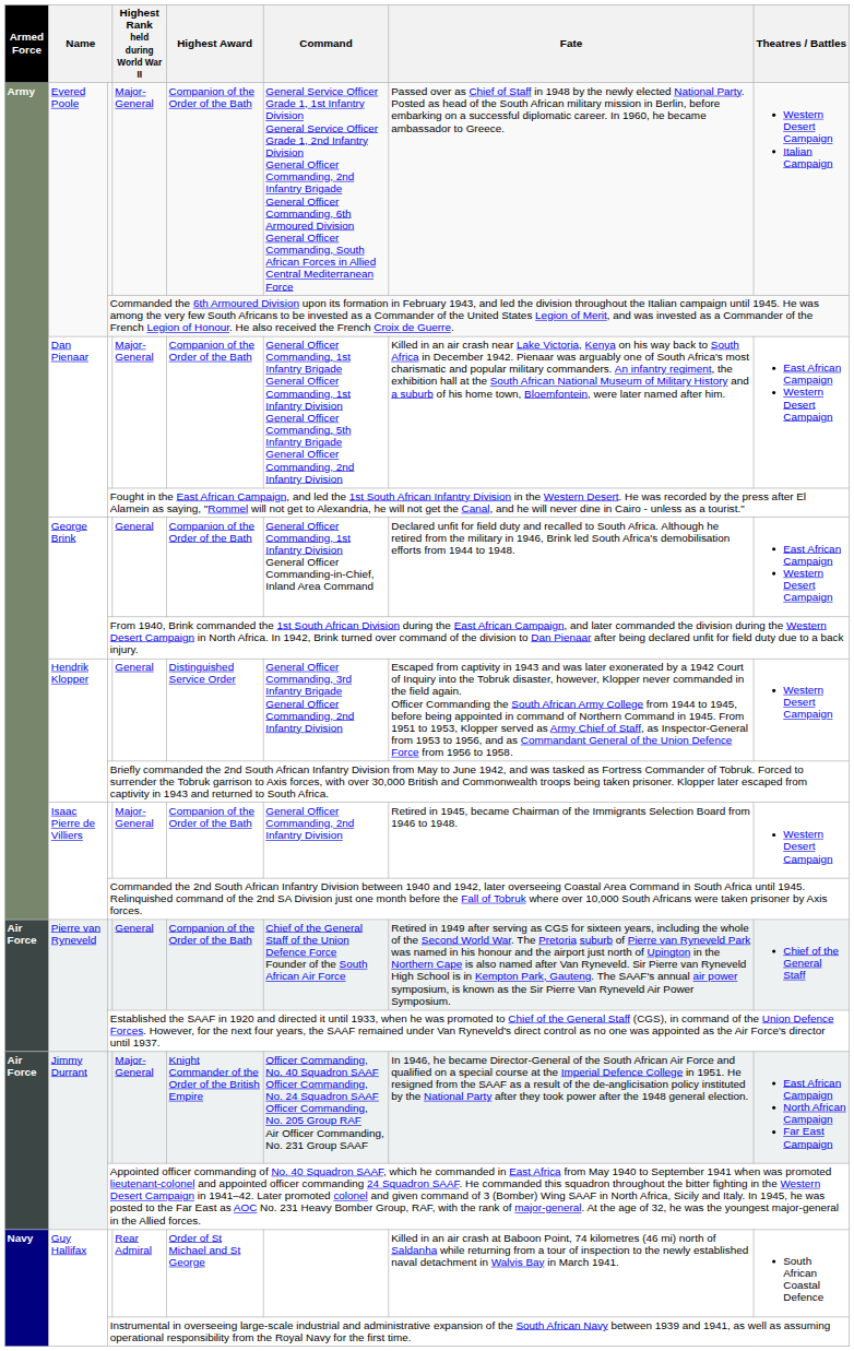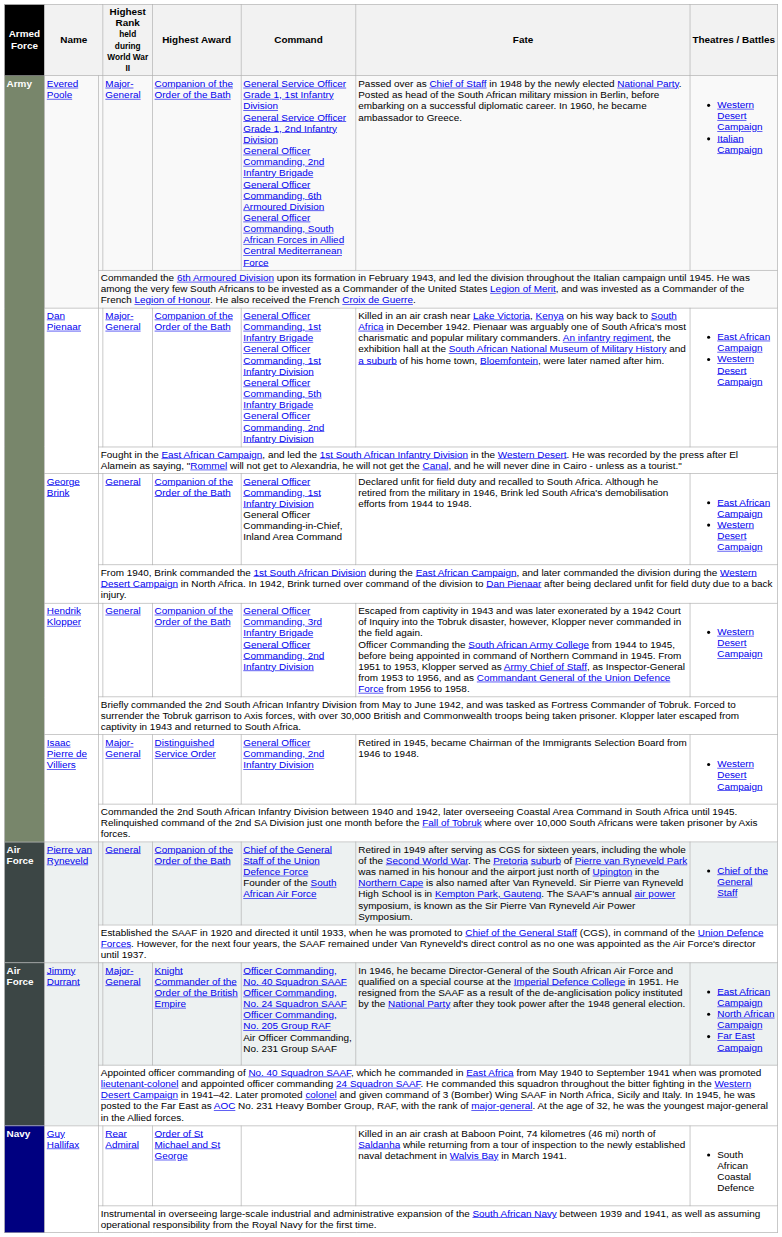Hendrik Klopper / General | Highest Award: Distinguished Service Order -> Companion of the Order of the Bath
Isaac Pierre de Villiers / Major-General | Highest Award: Companion of the Order of the Bath -> Distinguished Service Order
